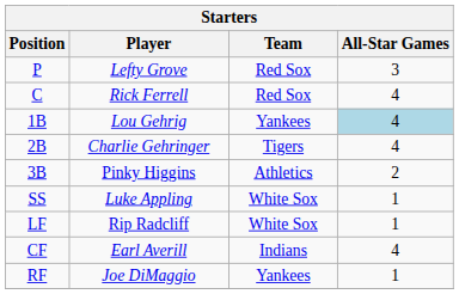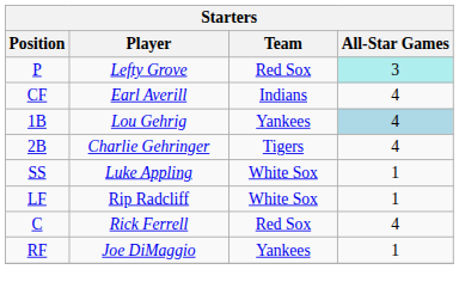Lefty Grove | All-Star Games: no background -> paleturquoise background
rows swapped: Rick Ferrell <-> Earl Averill
- row: 3B | Pinky Higgins | Athletics | 2
